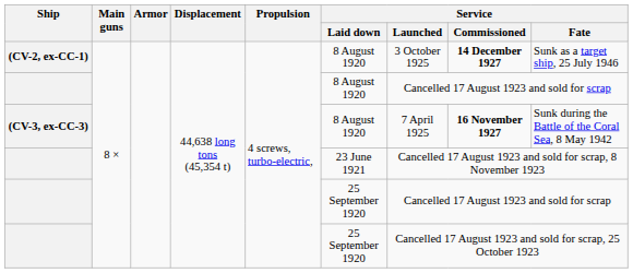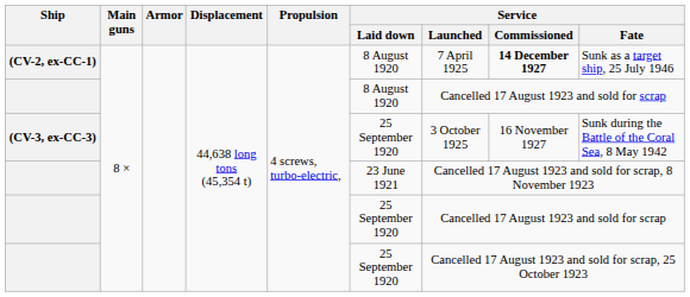(CV-2, ex-CC-1) | Service / Launched: 3 October 1925 -> 7 April 1925
(CV-3, ex-CC-3) | Service / Laid down: 8 August 1920 -> 25 September 1920
(CV-3, ex-CC-3) | Service / Launched: 7 April 1925 -> 3 October 1925
(CV-3, ex-CC-3) | Service / Commissioned: bold -> normal
